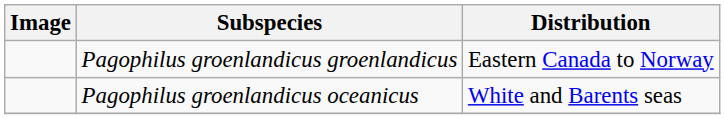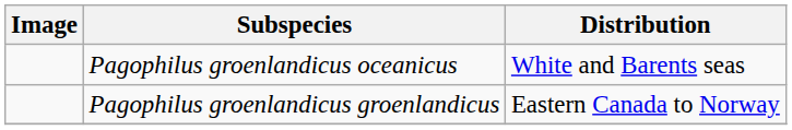rows swapped: Pagophilus groenlandicus groenlandicus <-> Pagophilus groenlandicus oceanicus
